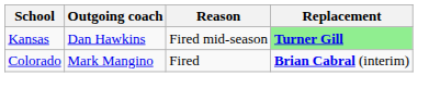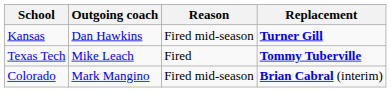Kansas | Replacement: lightgreen background -> no background
+ row: Texas Tech | Mike Leach | Fired | Tommy Tuberville
Colorado | Reason: Fired -> Fired mid-season
